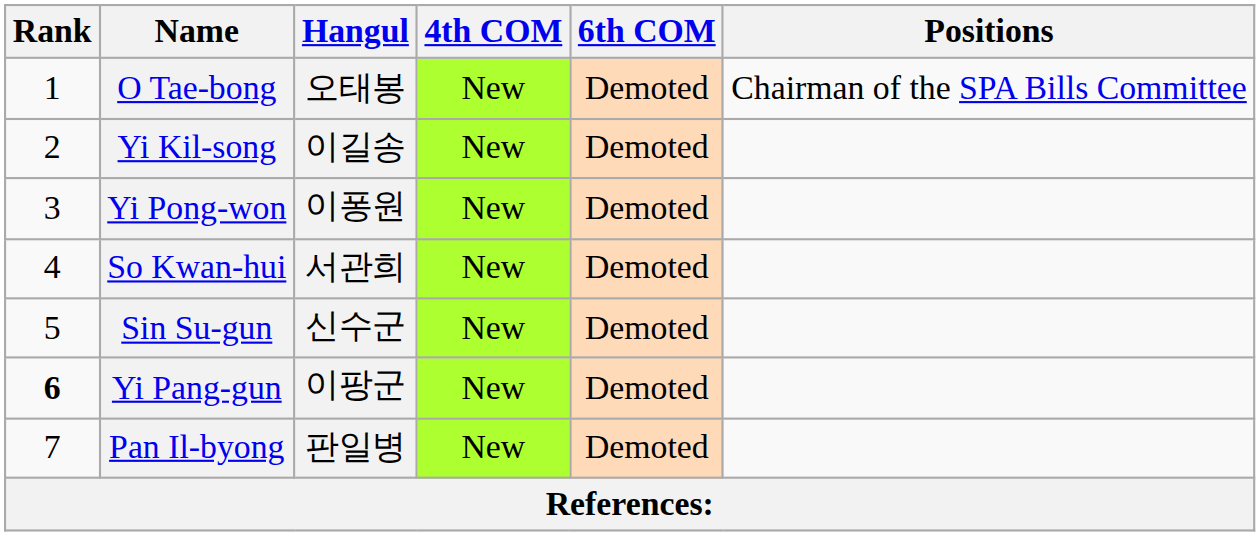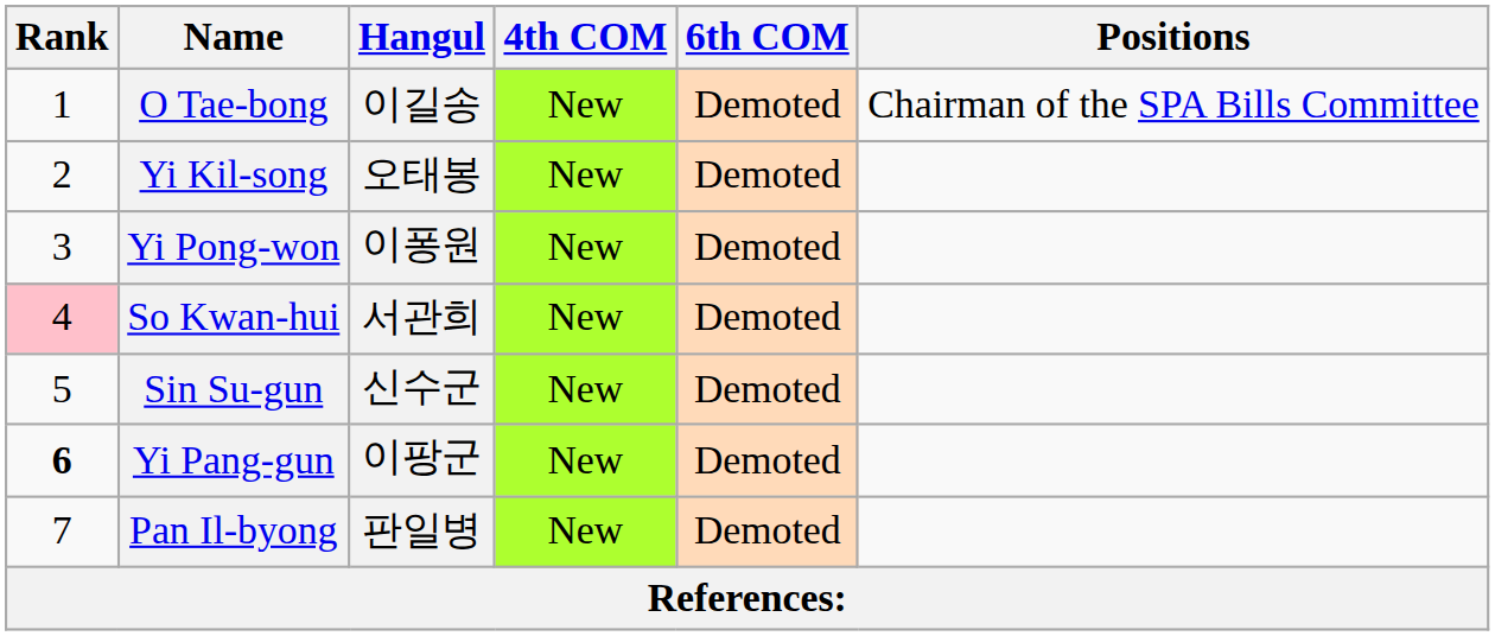O Tae-bong | Hangul: 오태봉 -> 이길송
Yi Kil-song | Hangul: 이길송 -> 오태봉
So Kwan-hui | Rank: no background -> pink background
